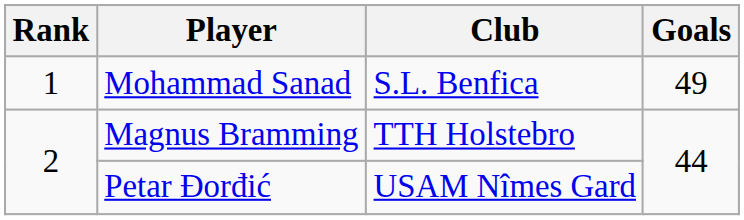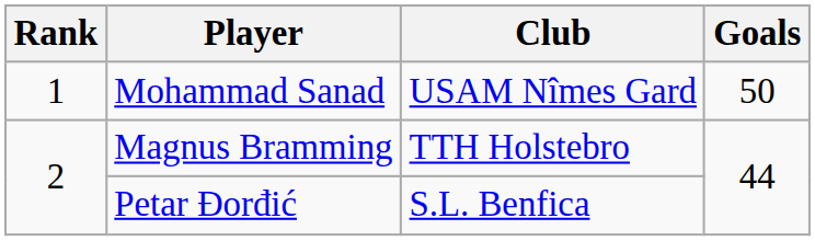Mohammad Sanad | Club: S.L. Benfica -> USAM Nîmes Gard
Mohammad Sanad | Goals: 49 -> 50
Petar Đorđić | Club: USAM Nîmes Gard -> S.L. Benfica
